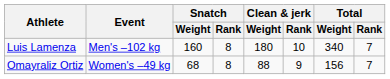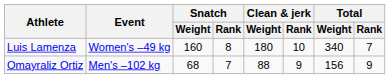Luis Lamenza | Event: Men's –102 kg -> Women's –49 kg
Omayraliz Ortiz | Event: Women's –49 kg -> Men's –102 kg
Omayraliz Ortiz | Snatch / Rank: 8 -> 7
Omayraliz Ortiz | Total / Rank: 7 -> 9
